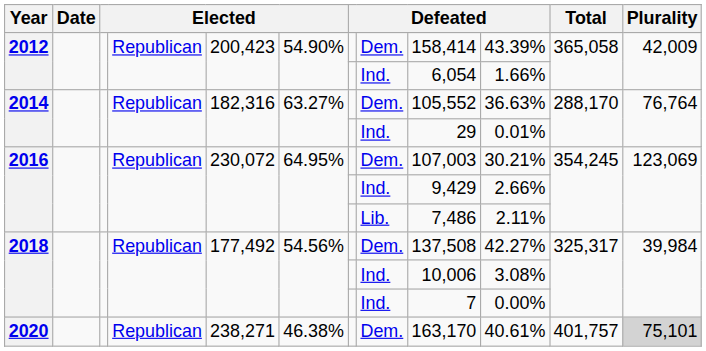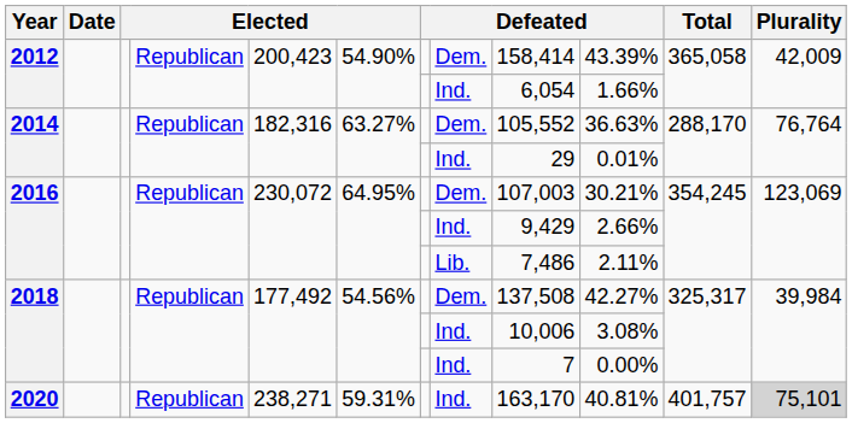2020 | column 6: 46.38% -> 59.31%
2020 | column 8: Dem. -> Ind.
2020 | column 10: 40.61% -> 40.81%
